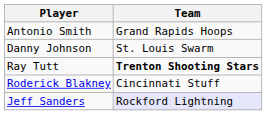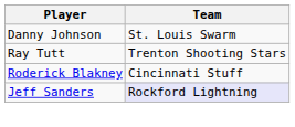- row: Antonio Smith | Grand Rapids Hoops
Ray Tutt | Team: bold -> normal
